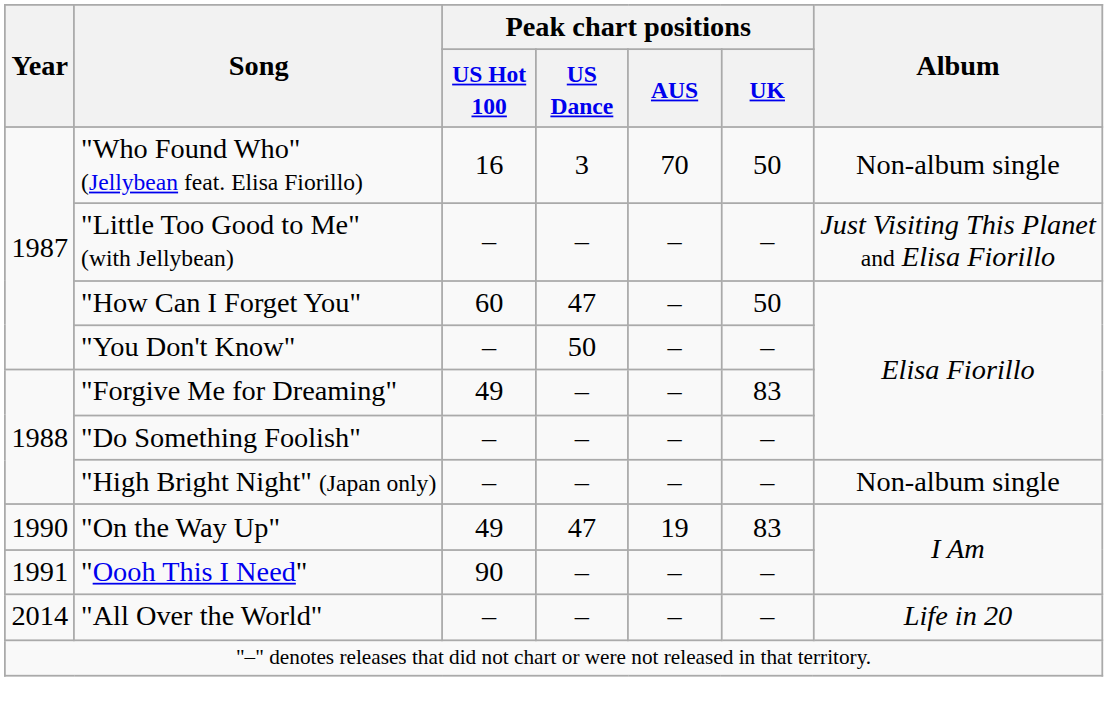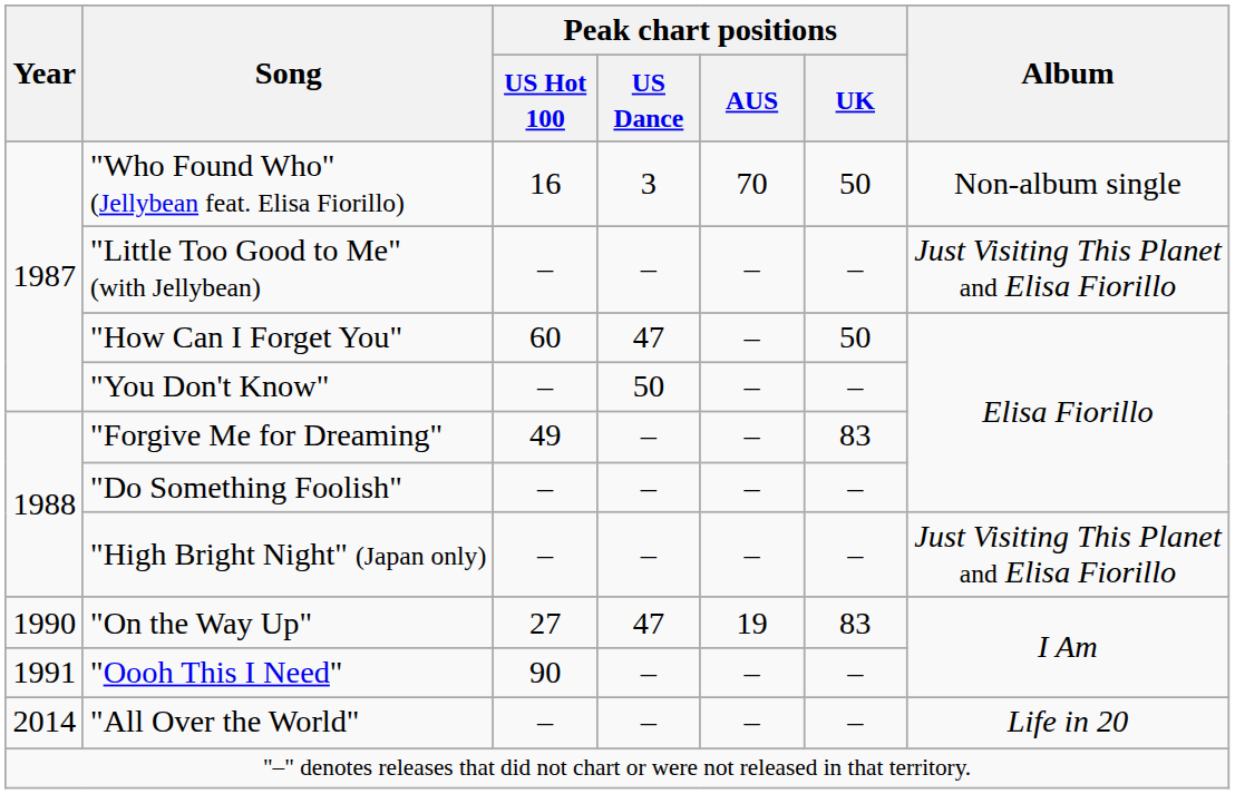"High Bright Night" (Japan only) | Album: Non-album single -> Just Visiting This Planet and Elisa Fiorillo
"On the Way Up" | Peak chart positions / US Hot 100: 49 -> 27
